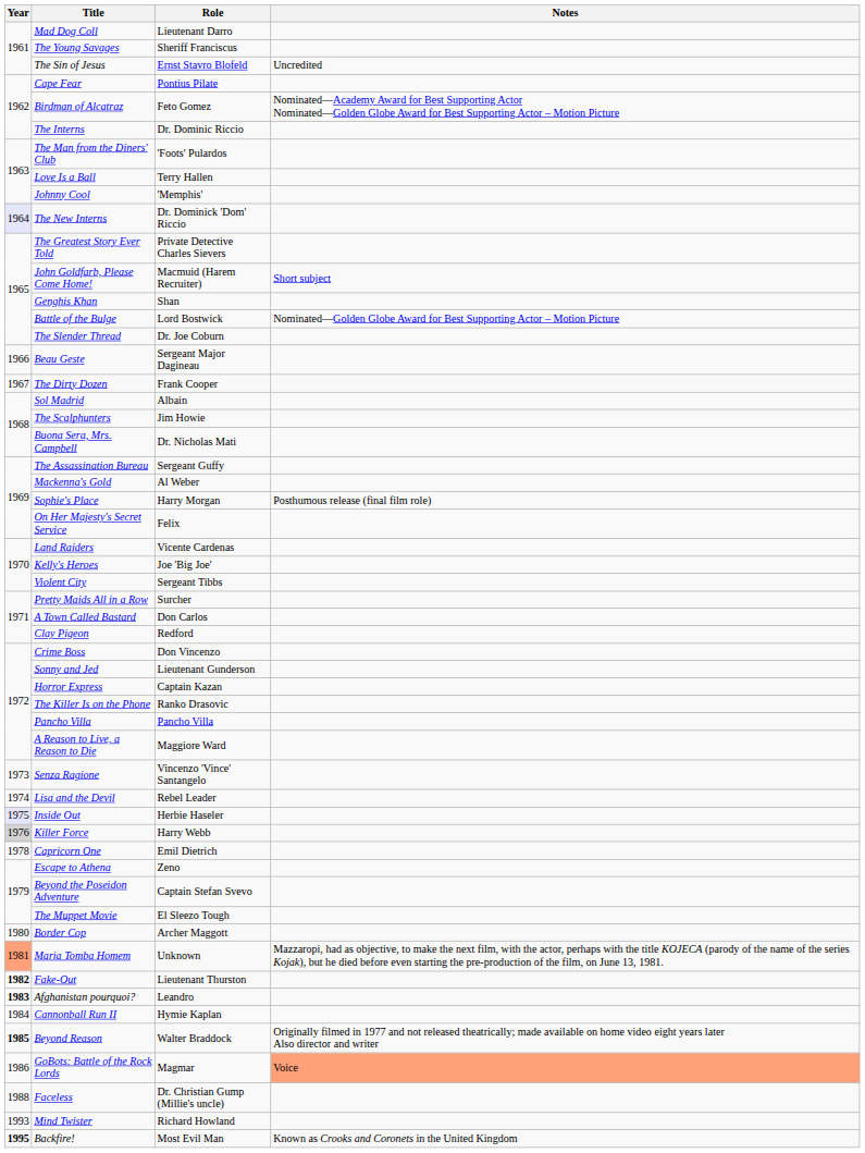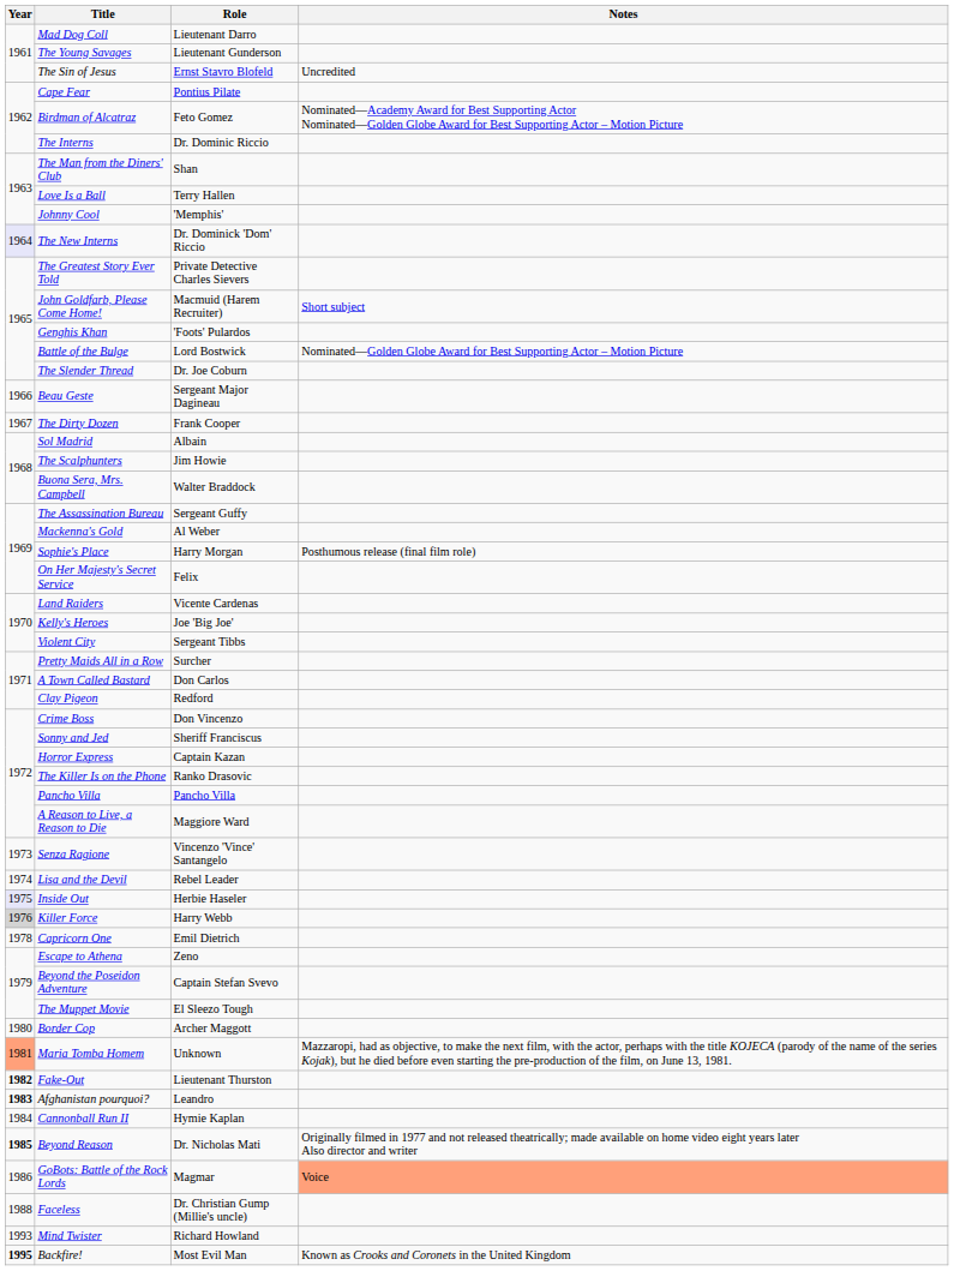The Young Savages | Role: Sheriff Franciscus -> Lieutenant Gunderson
The Man from the Diners' Club | Role: 'Foots' Pulardos -> Shan
Genghis Khan | Role: Shan -> 'Foots' Pulardos
Buona Sera, Mrs. Campbell | Role: Dr. Nicholas Mati -> Walter Braddock
Sonny and Jed | Role: Lieutenant Gunderson -> Sheriff Franciscus
Beyond Reason | Role: Walter Braddock -> Dr. Nicholas Mati
